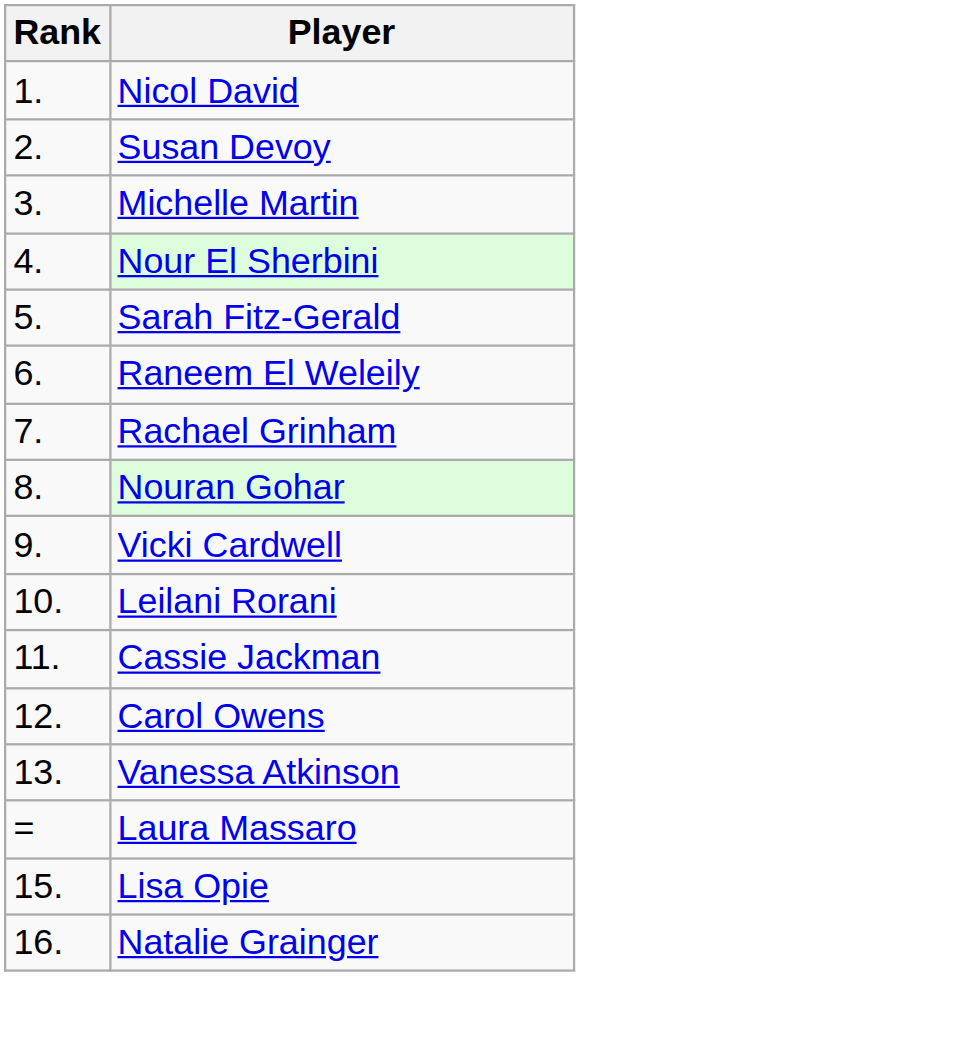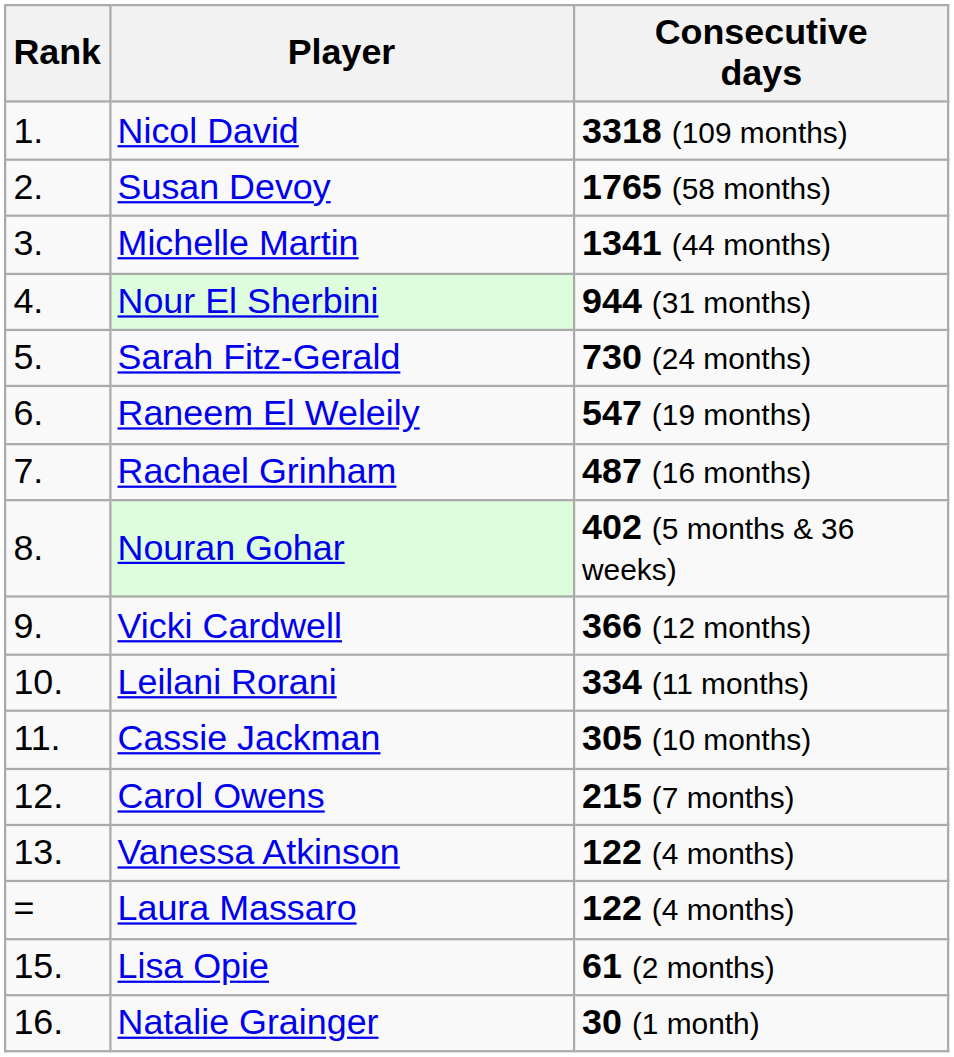+ column: Consecutive days | 3318 (109 months) | 1765 (58 months) | 1341 (44 months) | 944 (31 months) | 730 (24 months) | 547 (19 months) | 487 (16 months) | 402 (5 months & 36 weeks) | 366 (12 months) | 334 (11 months) | 305 (10 months) | 215 (7 months) | 122 (4 months) | 122 (4 months) | 61 (2 months) | 30 (1 month)
